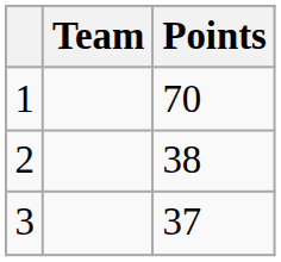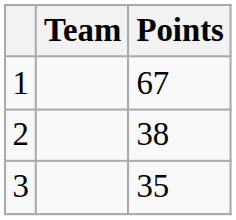1 | Points: 70 -> 67
3 | Points: 37 -> 35
